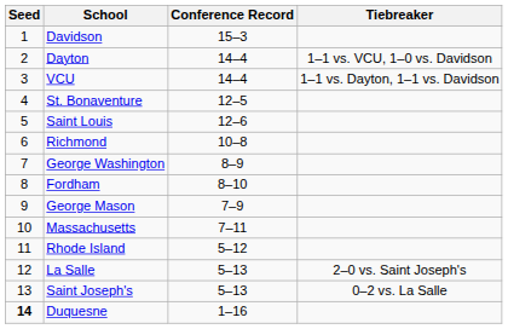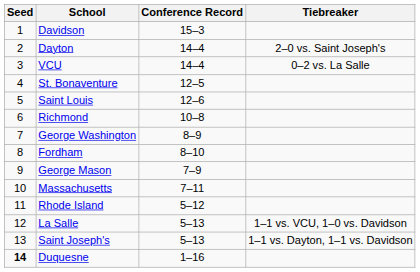Dayton | Tiebreaker: 1–1 vs. VCU, 1–0 vs. Davidson -> 2–0 vs. Saint Joseph's
VCU | Tiebreaker: 1–1 vs. Dayton, 1–1 vs. Davidson -> 0–2 vs. La Salle
La Salle | Tiebreaker: 2–0 vs. Saint Joseph's -> 1–1 vs. VCU, 1–0 vs. Davidson
Saint Joseph's | Tiebreaker: 0–2 vs. La Salle -> 1–1 vs. Dayton, 1–1 vs. Davidson
